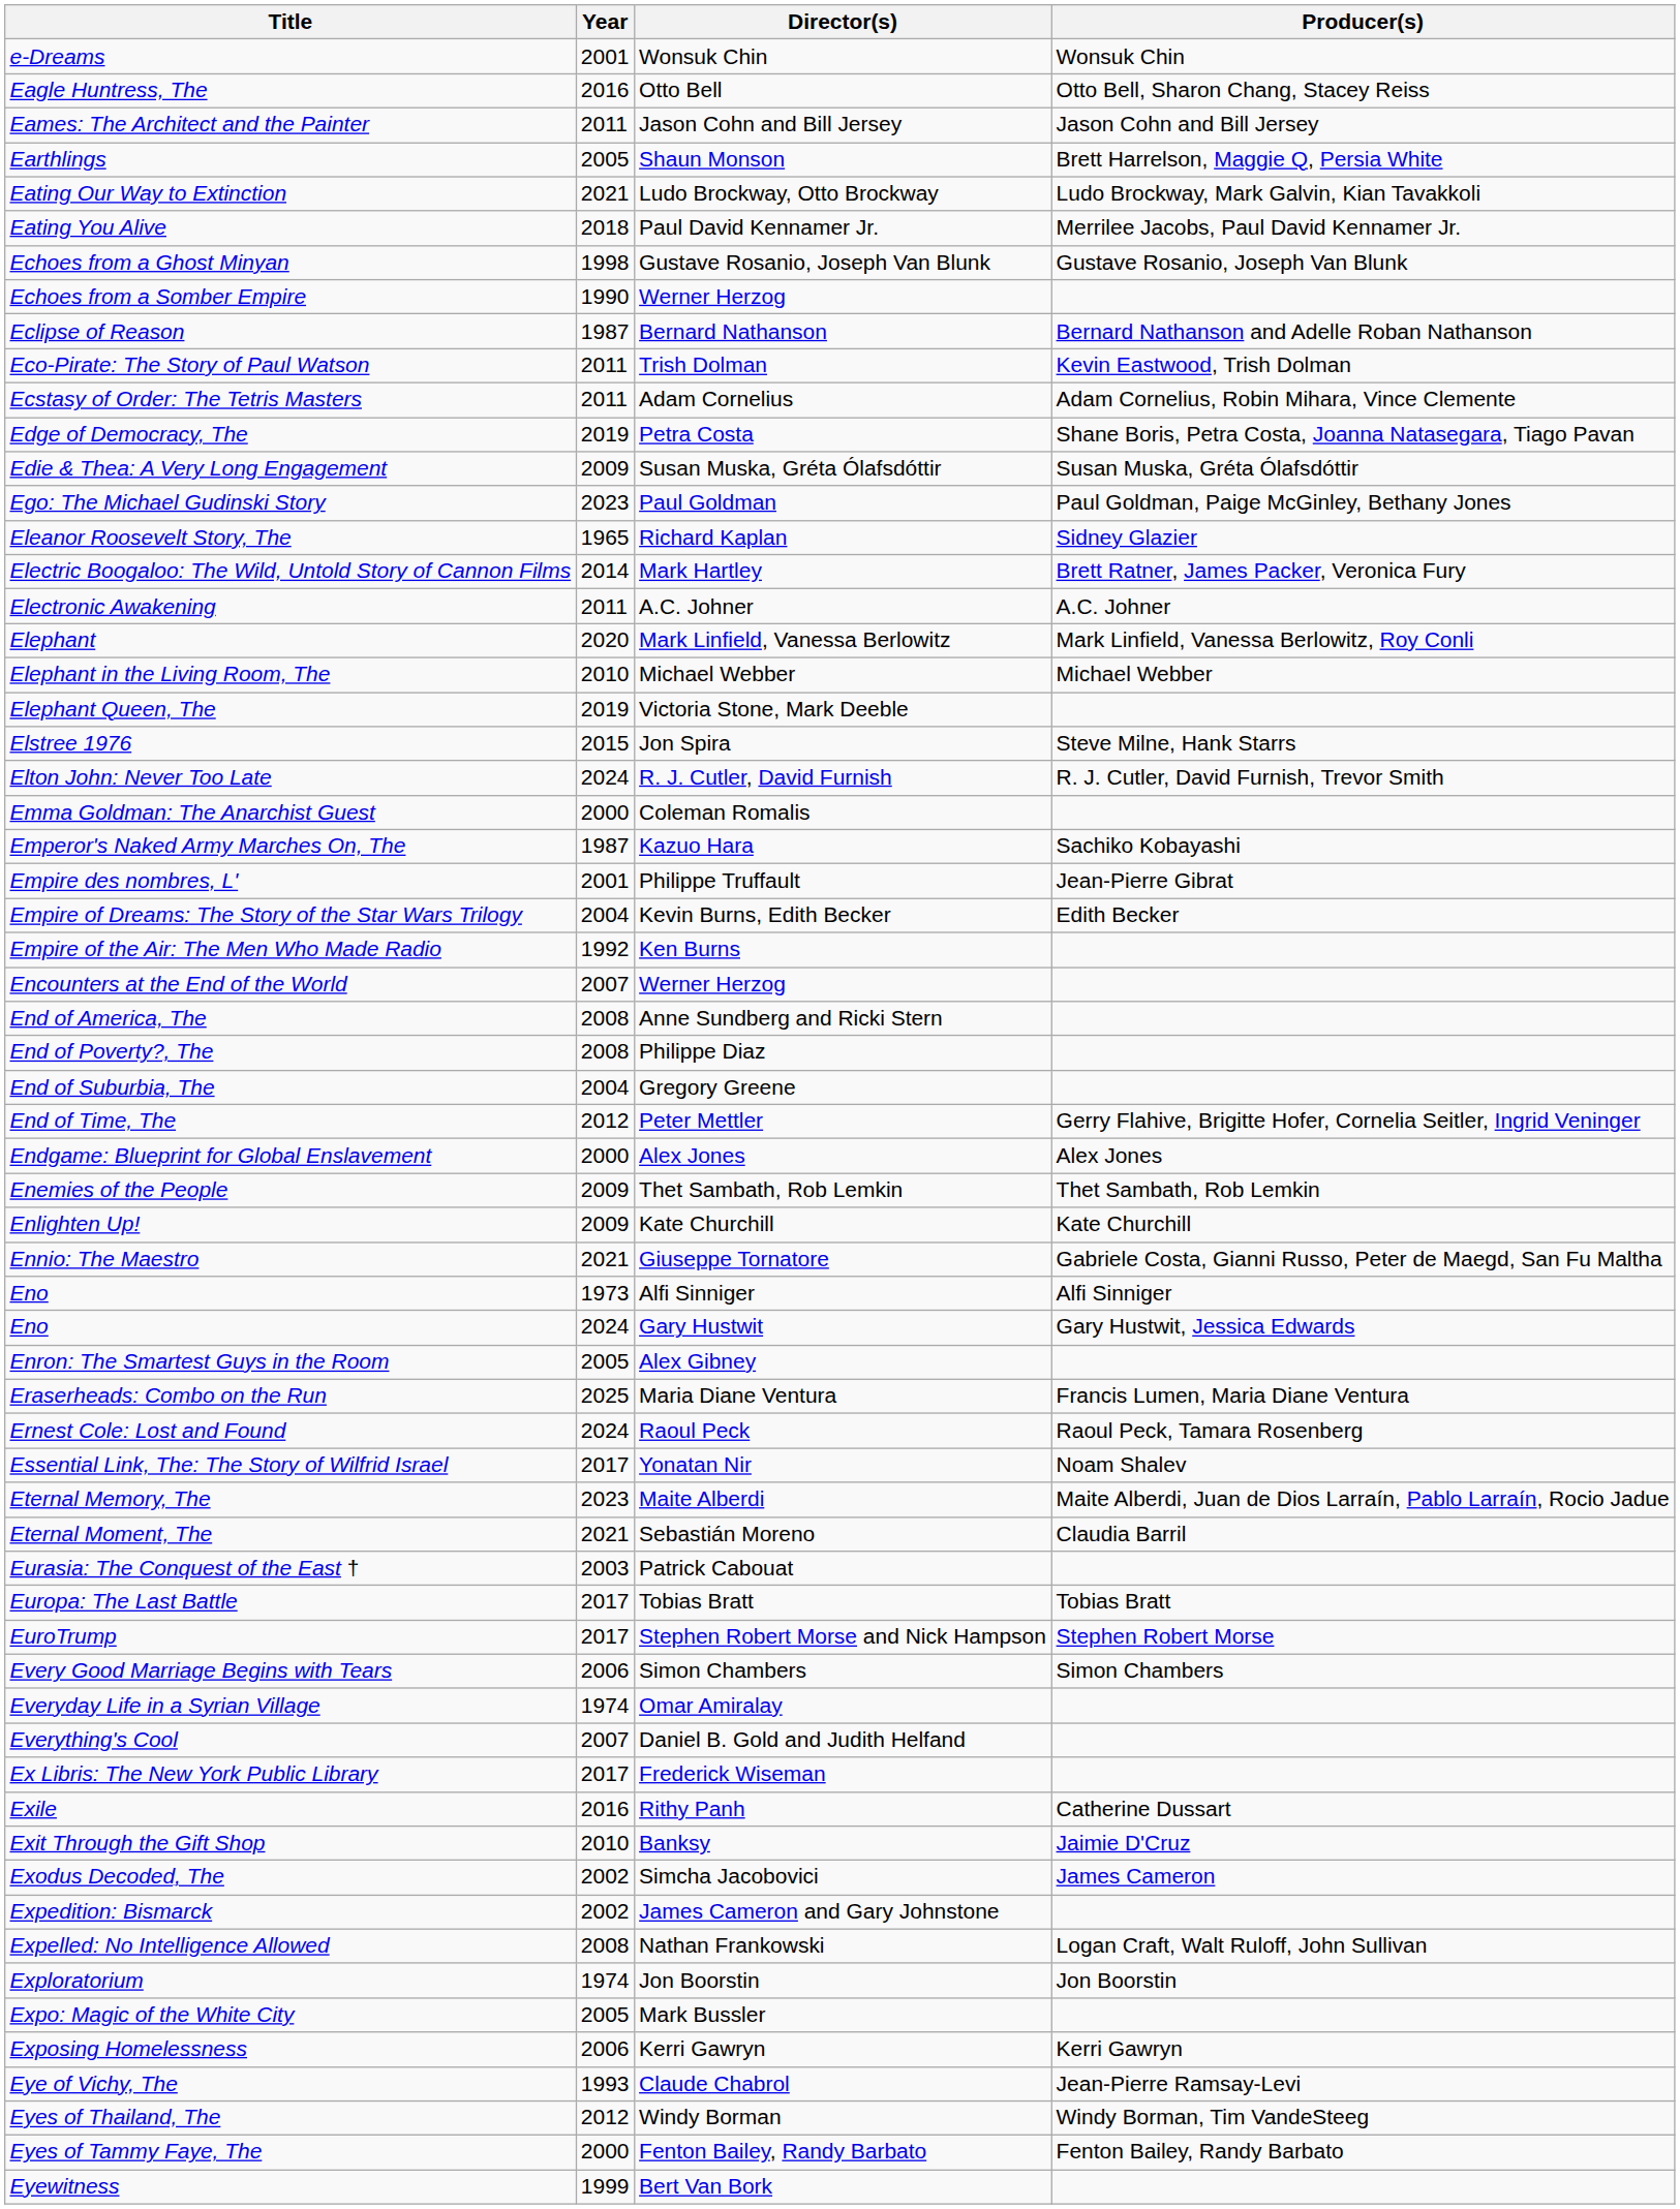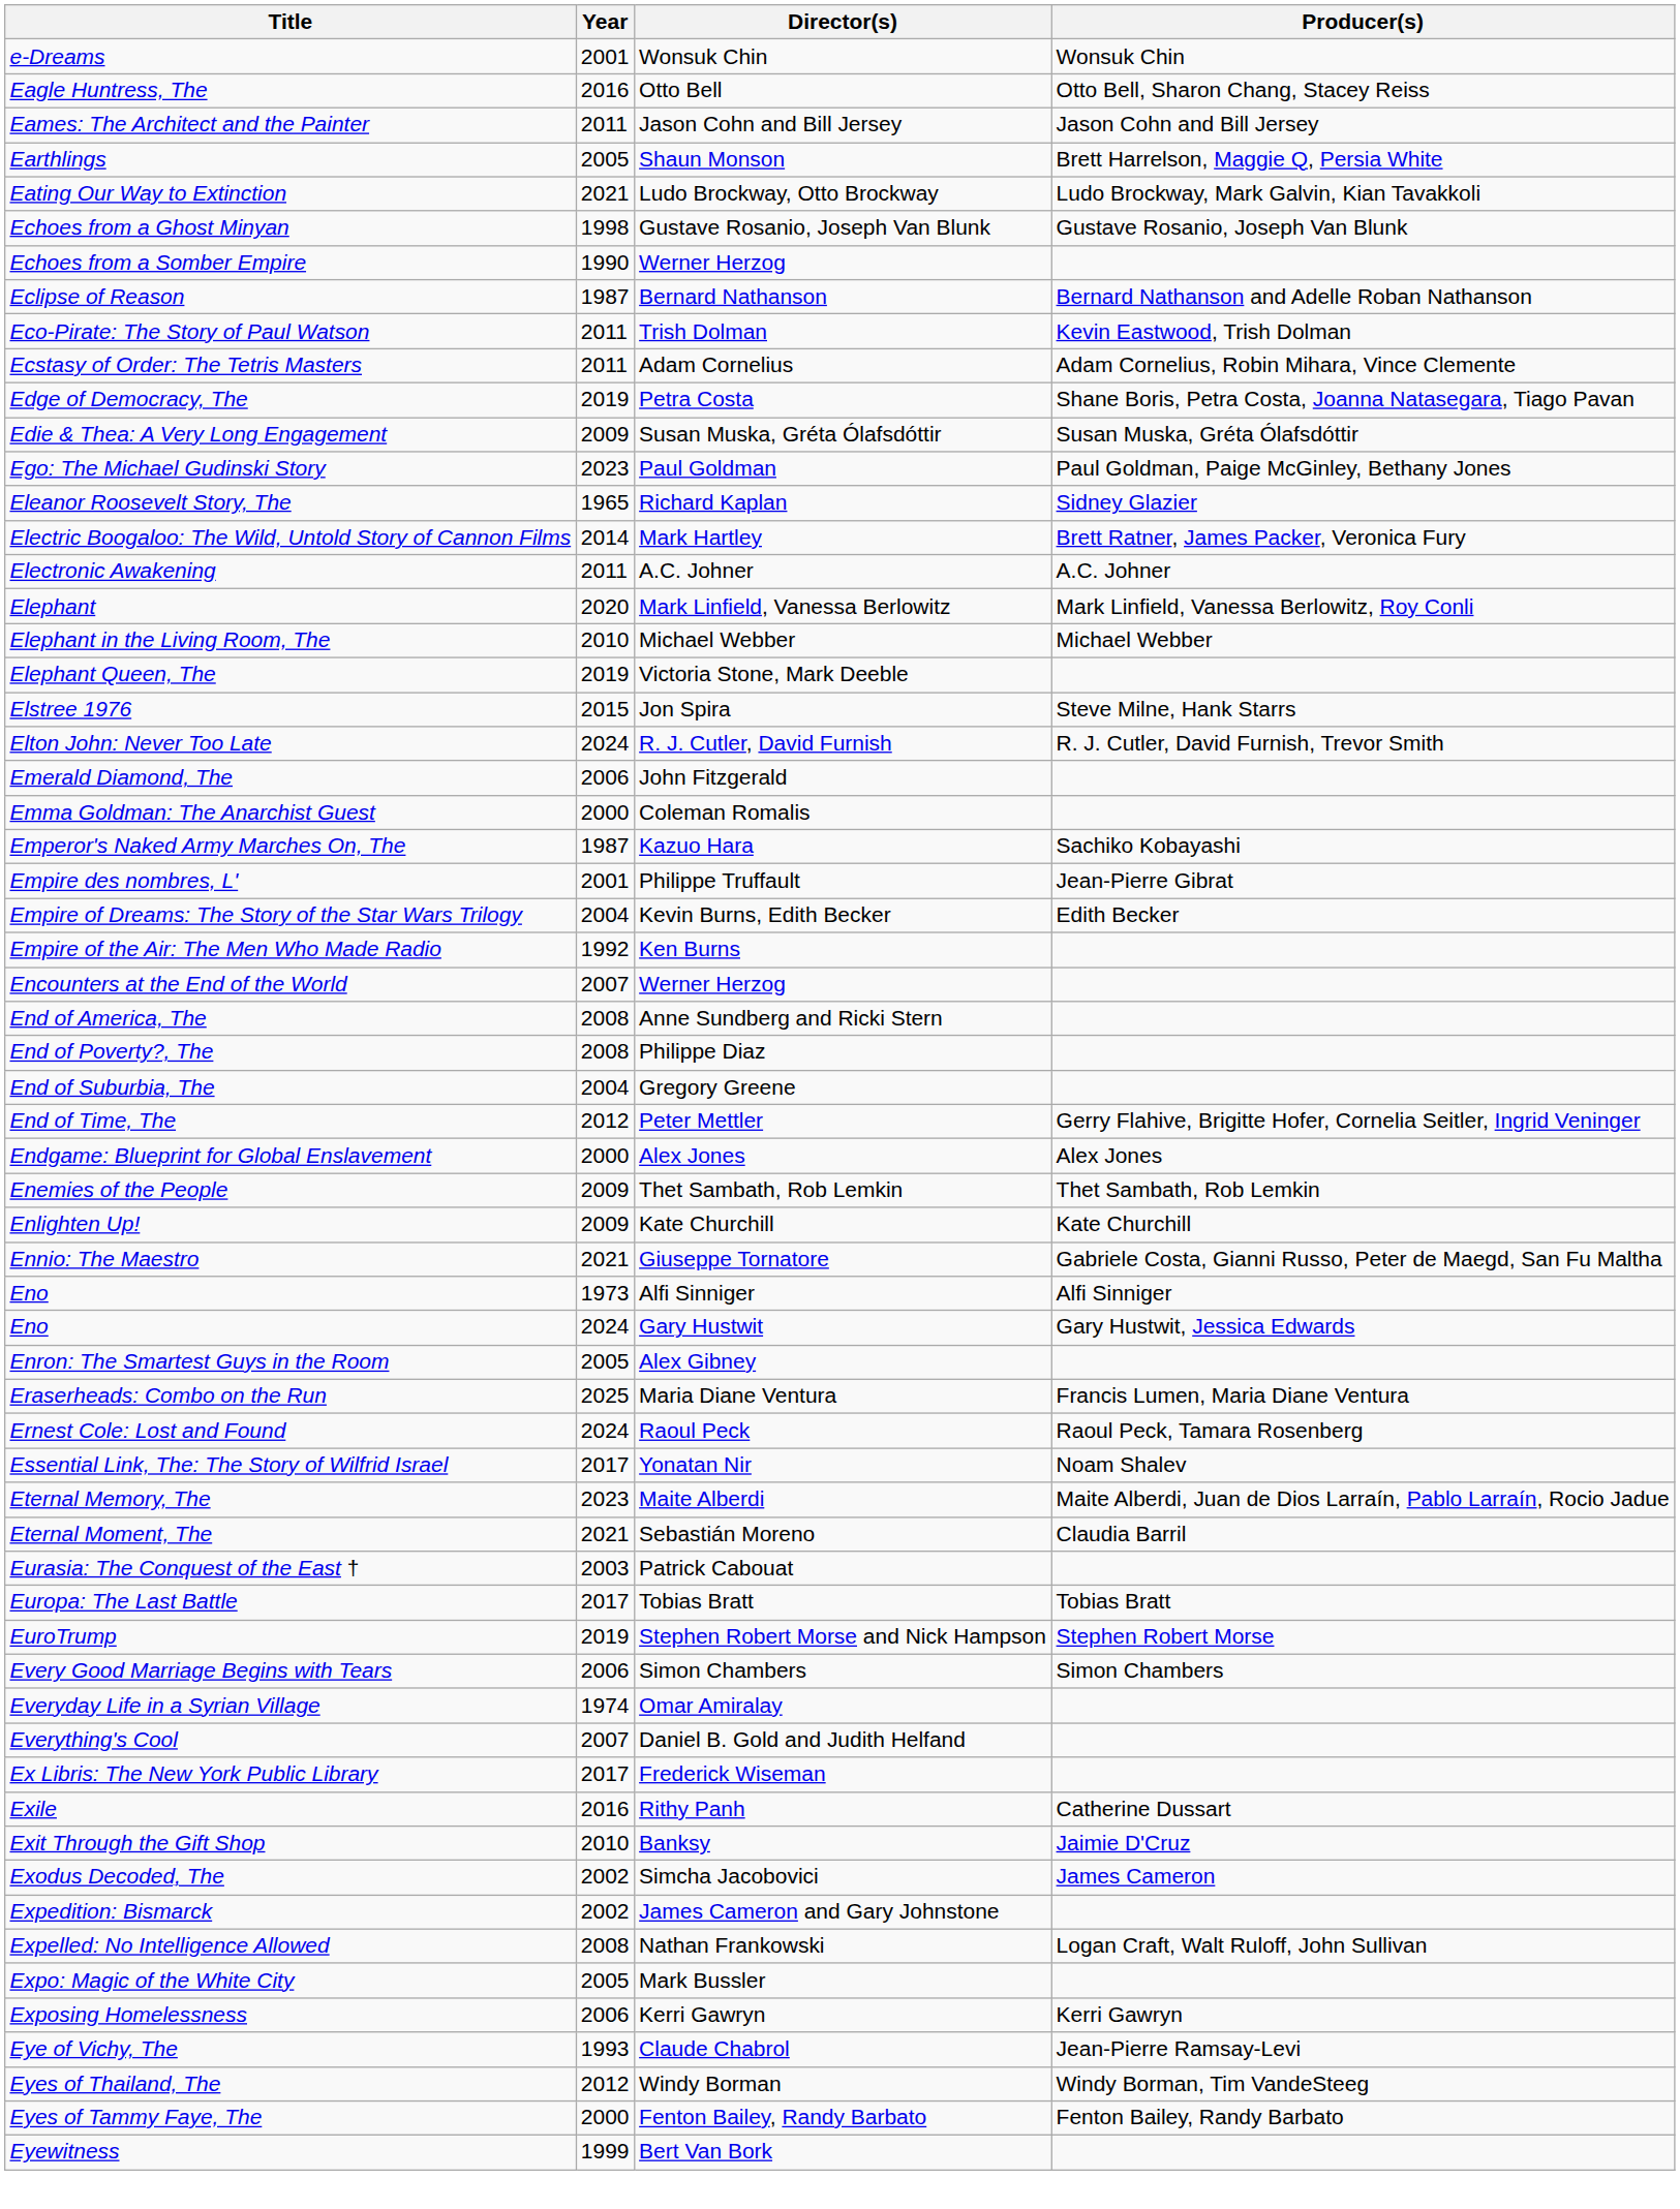- row: Eating You Alive | 2018 | Paul David Kennamer Jr. | Merrilee Jacobs, Paul David Kennamer Jr.
+ row: Emerald Diamond, The | 2006 | John Fitzgerald
EuroTrump | Year: 2017 -> 2019
- row: Exploratorium | 1974 | Jon Boorstin | Jon Boorstin
